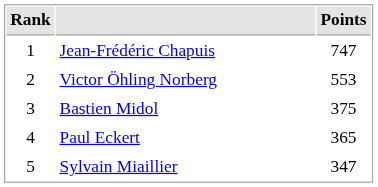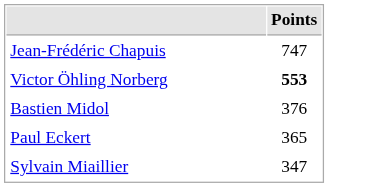- column: Rank | 1 | 2 | 3 | 4 | 5
Victor Öhling Norberg | Points: normal -> bold
Bastien Midol | Points: 375 -> 376
